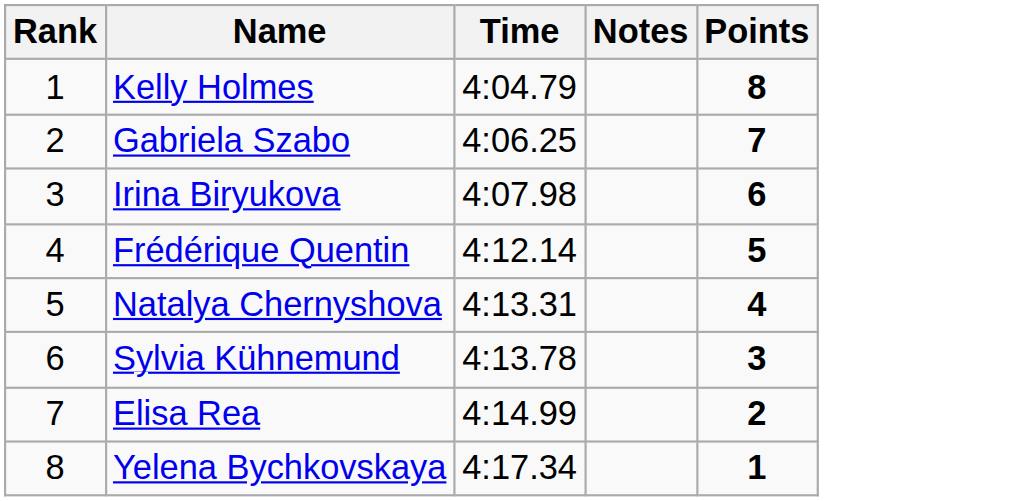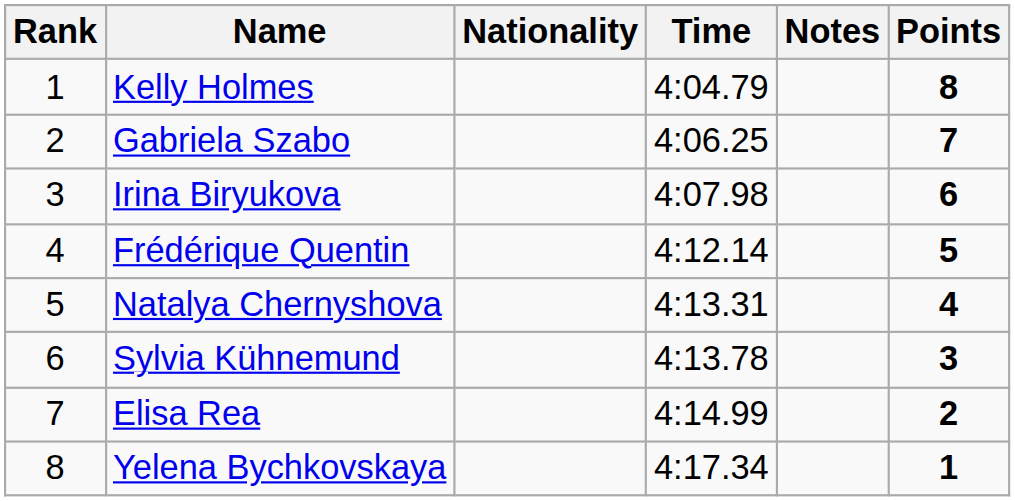+ column: Nationality
